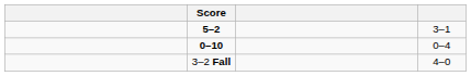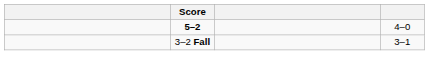5–2 | column 4: 3–1 -> 4–0
- row: 0–10 | 0–4
3–2 Fall | column 4: 4–0 -> 3–1
